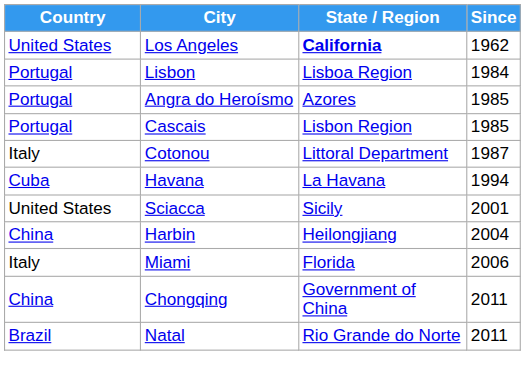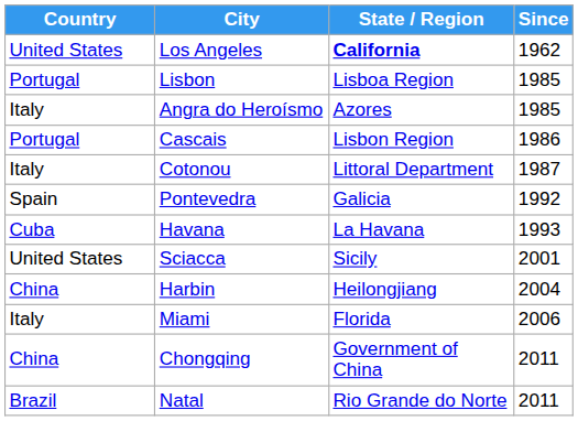Lisbon | Since: 1984 -> 1985
Angra do Heroísmo | Country: Portugal -> Italy
Cascais | Since: 1985 -> 1986
+ row: Spain | Pontevedra | Galicia | 1992
Havana | Since: 1994 -> 1993
